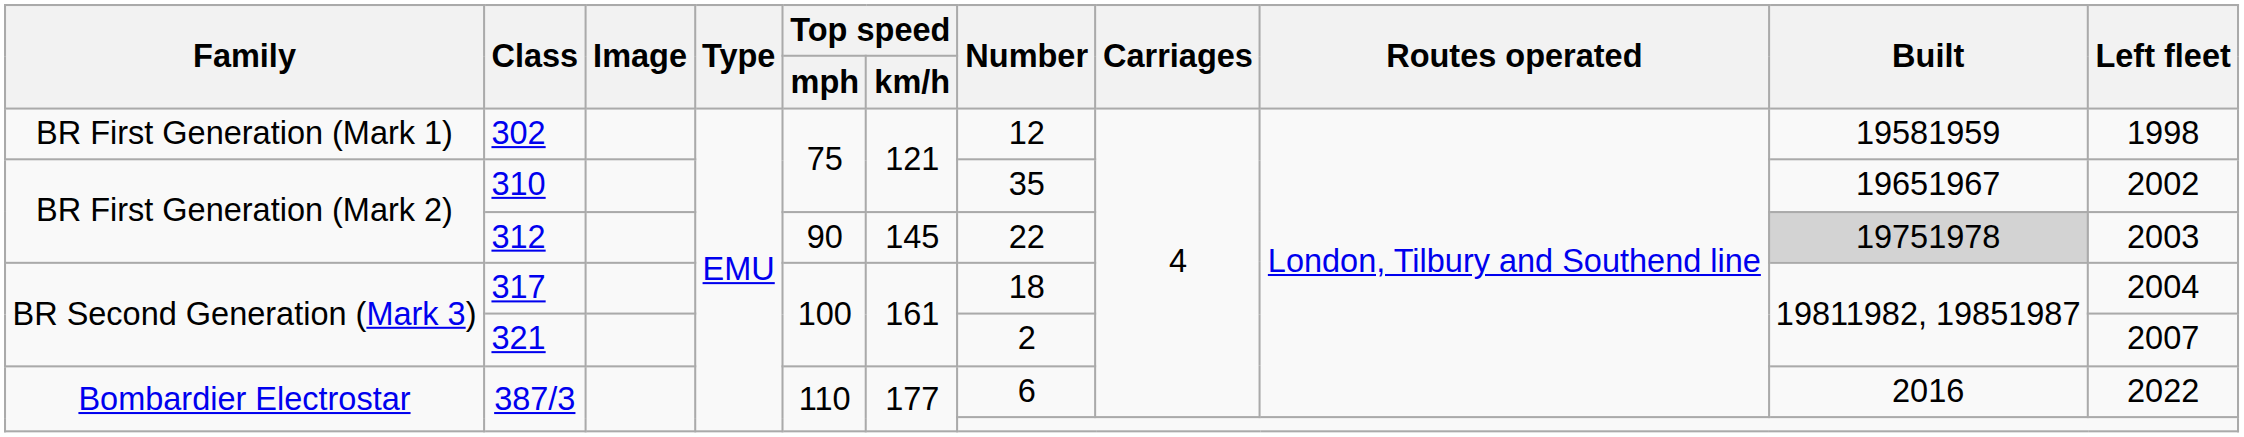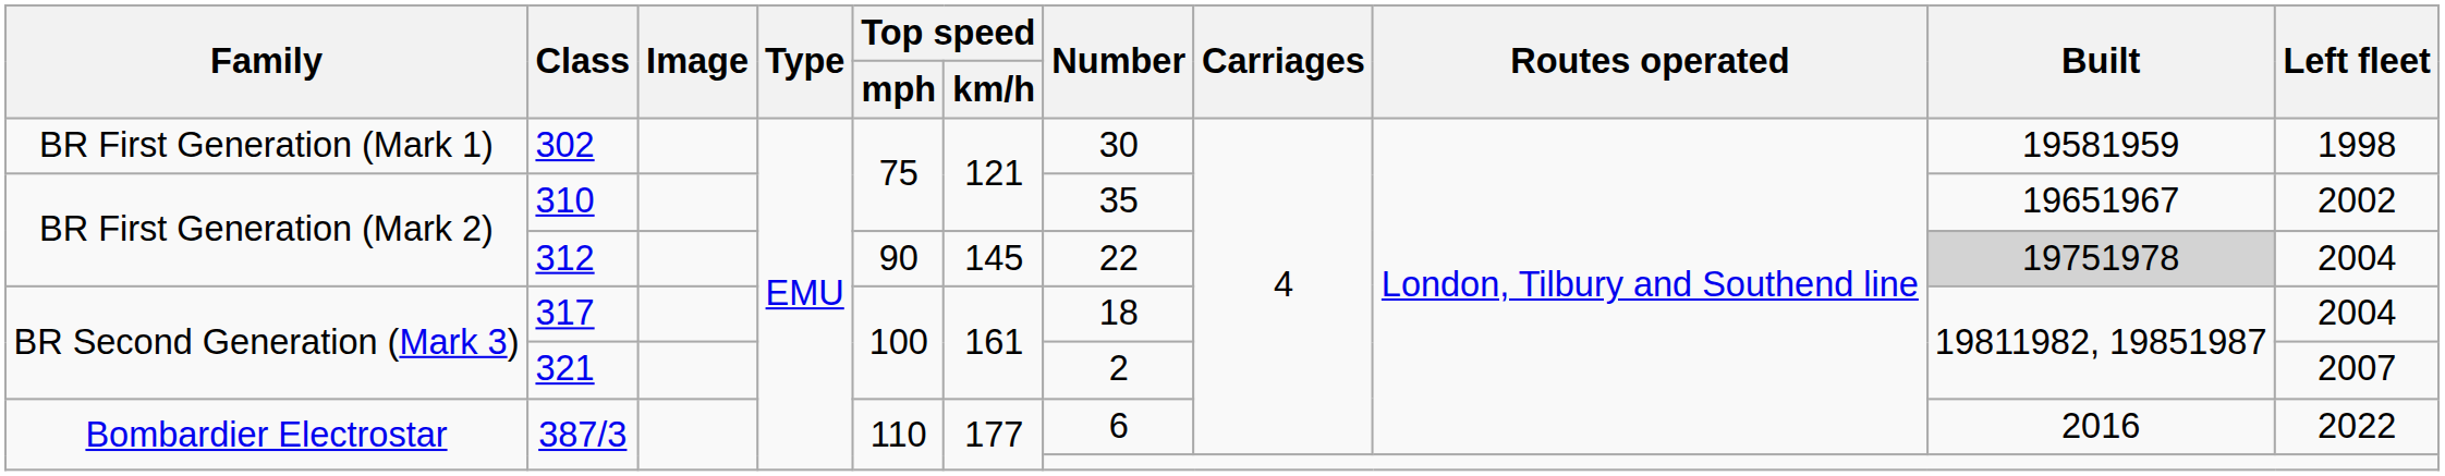302 | Number: 12 -> 30
312 | Left fleet: 2003 -> 2004
